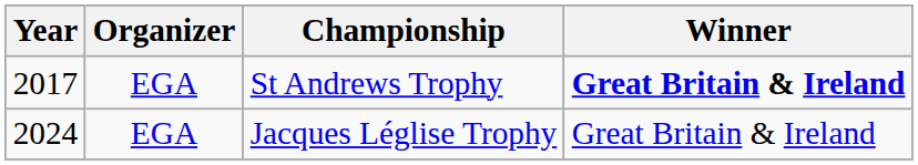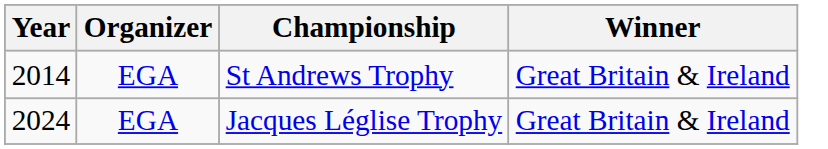St Andrews Trophy | Year: 2017 -> 2014
St Andrews Trophy | Winner: bold -> normal
